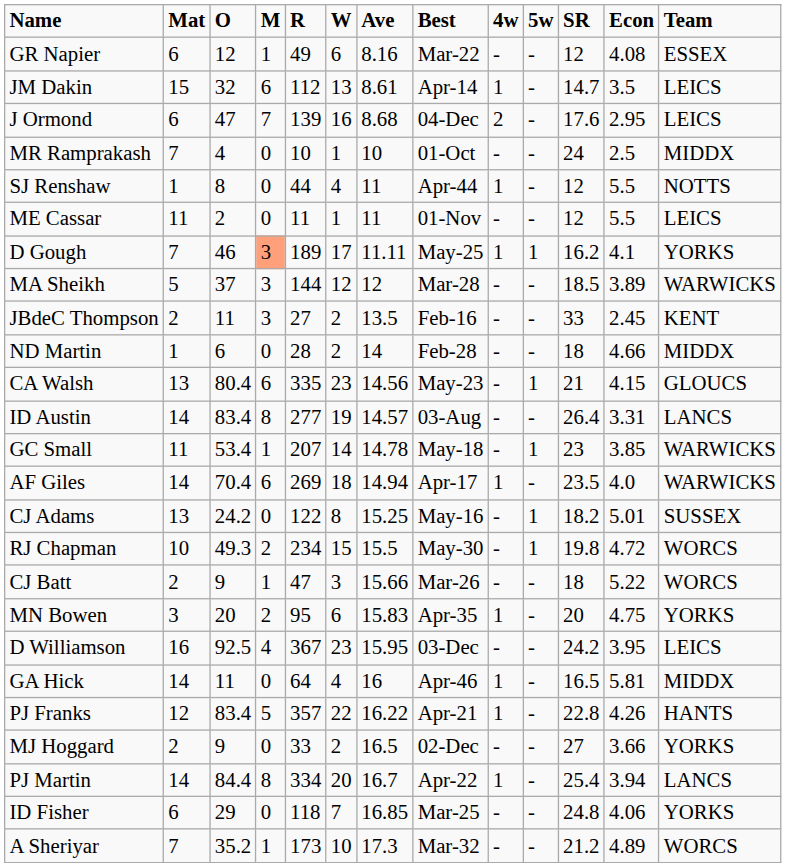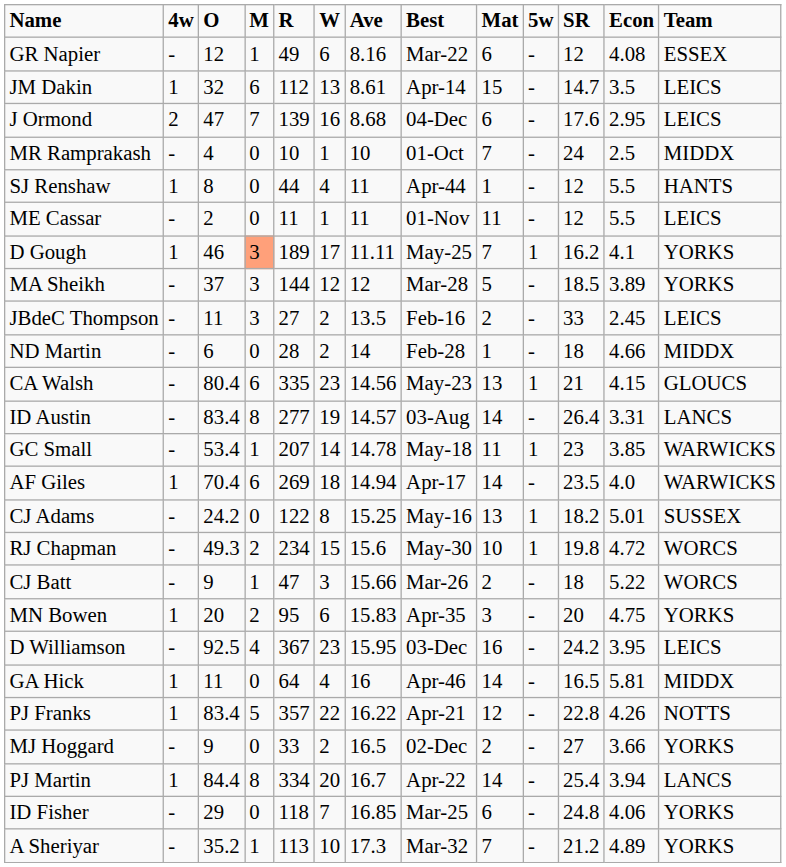columns swapped: Mat <-> 4w
SJ Renshaw | Team: NOTTS -> HANTS
MA Sheikh | Team: WARWICKS -> YORKS
JBdeC Thompson | Team: KENT -> LEICS
RJ Chapman | Ave: 15.5 -> 15.6
PJ Franks | Team: HANTS -> NOTTS
A Sheriyar | R: 173 -> 113
A Sheriyar | Team: WORCS -> YORKS
